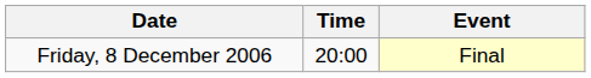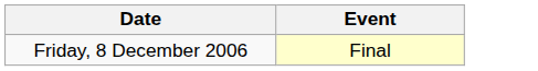- column: Time | 20:00
